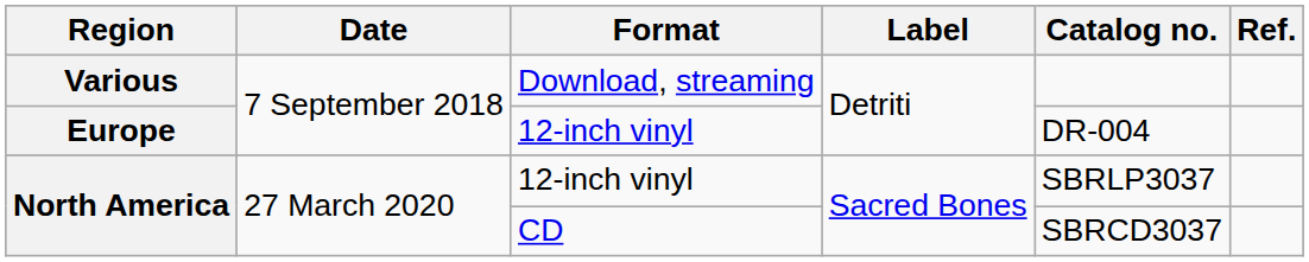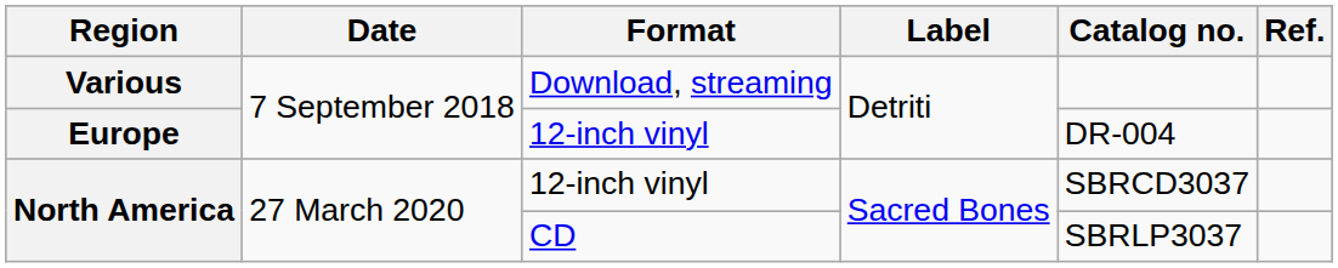North America / 12-inch vinyl | Catalog no.: SBRLP3037 -> SBRCD3037
North America / CD | Catalog no.: SBRCD3037 -> SBRLP3037
